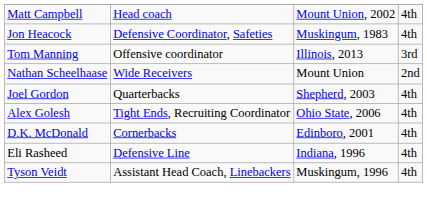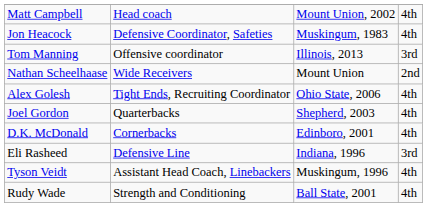rows swapped: Alex Golesh <-> Joel Gordon
Eli Rasheed | column 4: 4th -> 3rd
+ row: Rudy Wade | Strength and Conditioning | Ball State, 2001 | 4th
